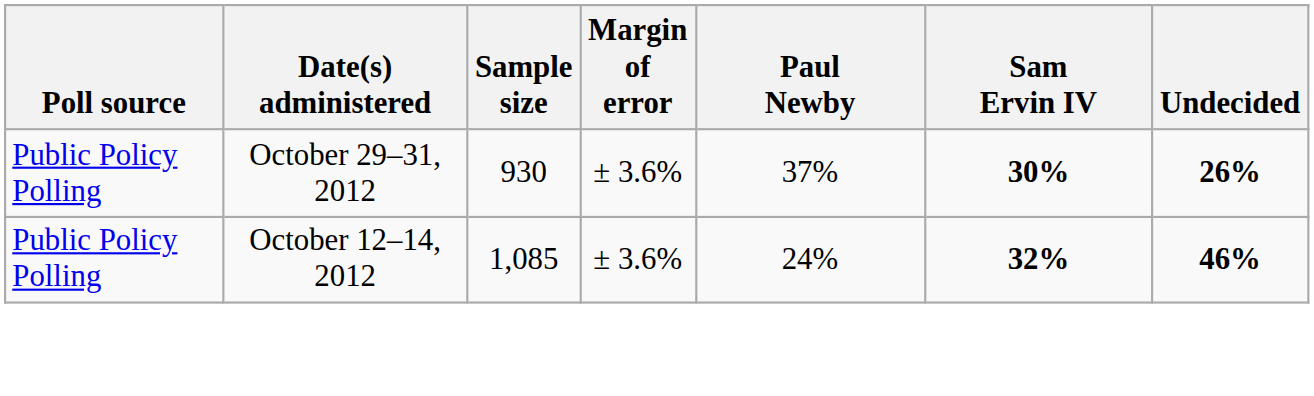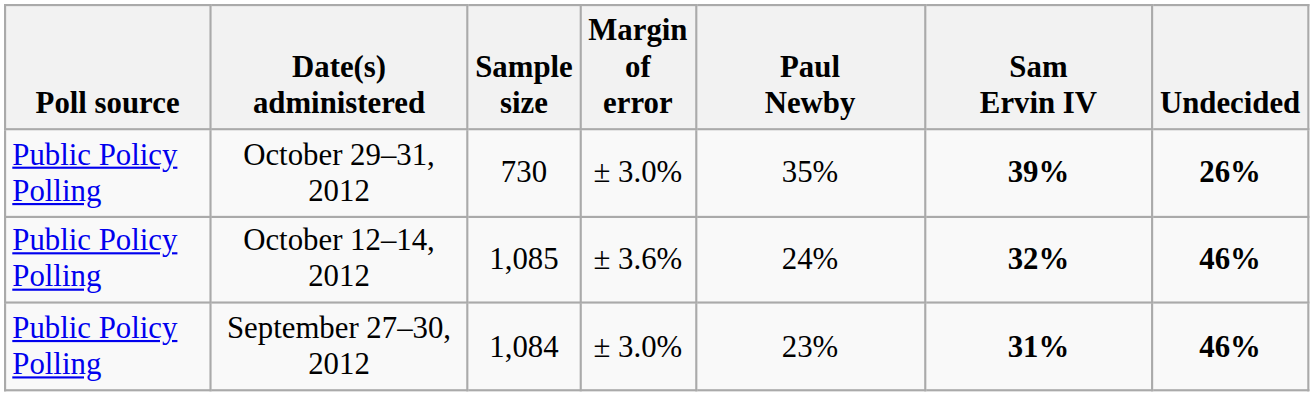October 29–31, 2012 | Sample size: 930 -> 730
October 29–31, 2012 | Margin of error: ± 3.6% -> ± 3.0%
October 29–31, 2012 | Paul Newby: 37% -> 35%
October 29–31, 2012 | Sam Ervin IV: 30% -> 39%
+ row: Public Policy Polling | September 27–30, 2012 | 1,084 | ± 3.0% | 23% | 31% | 46%
